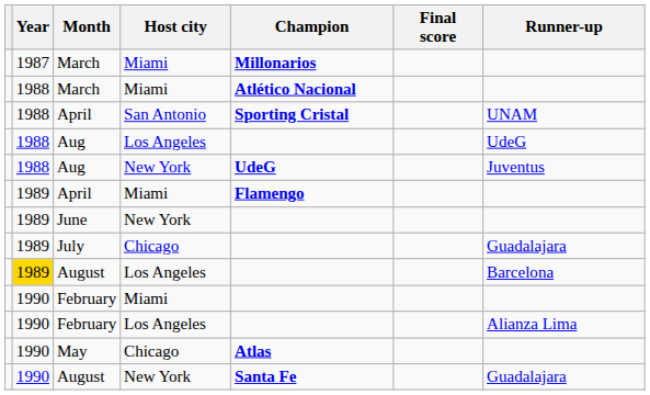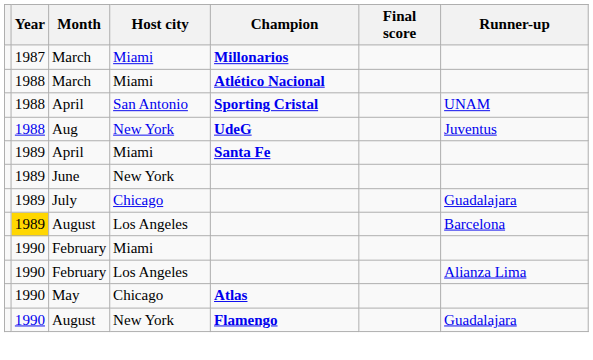- row: 1988 | Aug | Los Angeles | UdeG
April / Miami | Champion: Flamengo -> Santa Fe
August / New York | Champion: Santa Fe -> Flamengo
